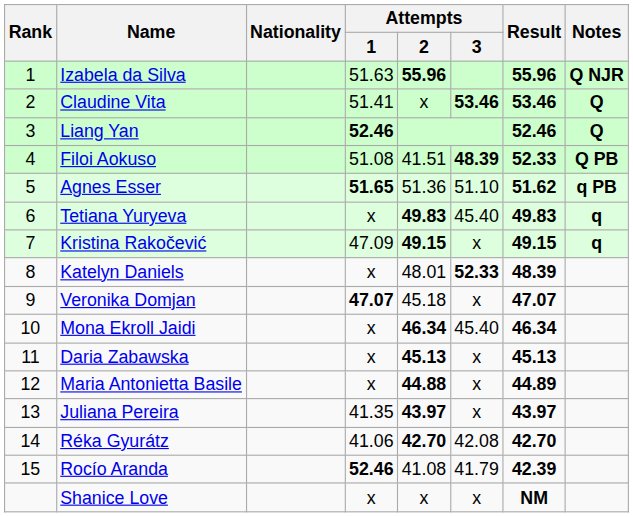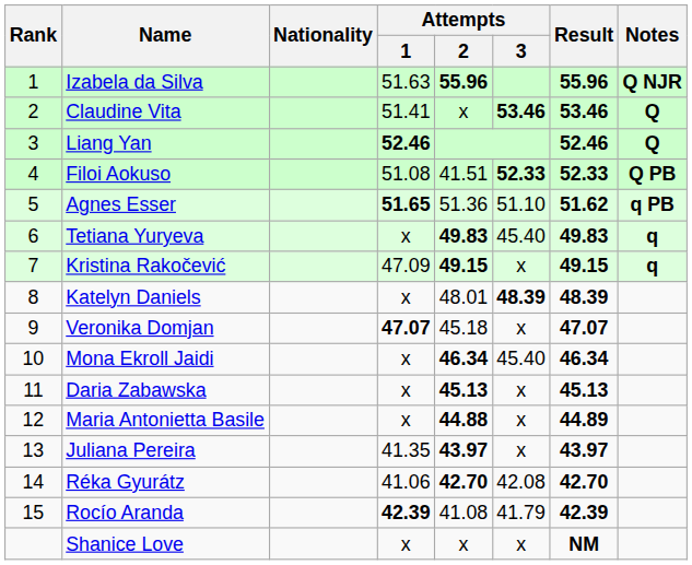Filoi Aokuso | Attempts / 3: 48.39 -> 52.33
Katelyn Daniels | Attempts / 3: 52.33 -> 48.39
Rocío Aranda | Attempts / 1: 52.46 -> 42.39
